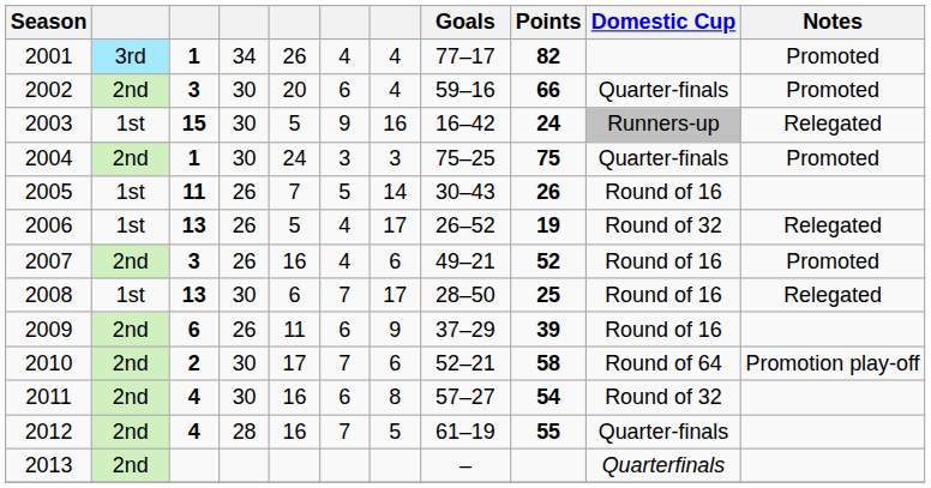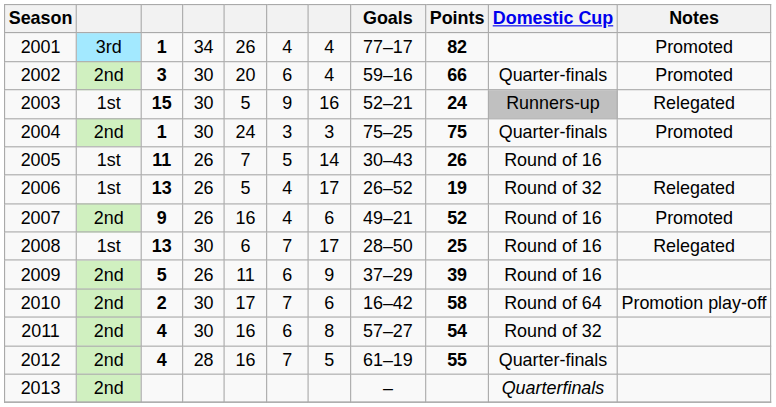2003 | Goals: 16–42 -> 52–21
2007 | column 3: 3 -> 9
2009 | column 3: 6 -> 5
2010 | Goals: 52–21 -> 16–42
